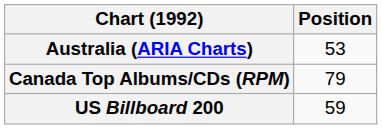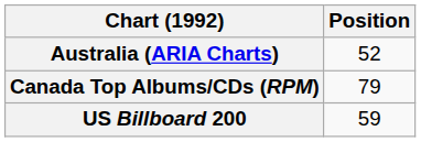Australia (ARIA Charts) | Position: 53 -> 52
